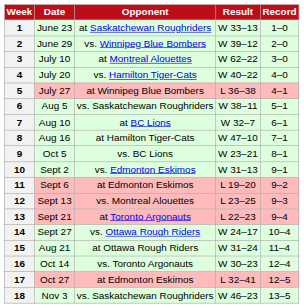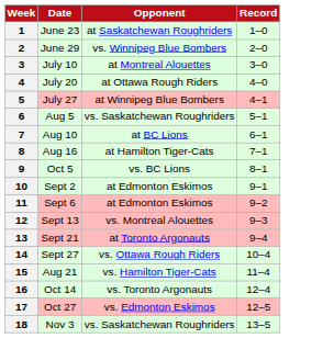- column: Result | W 33–13 | W 39–12 | W 62–22 | W 40–22 | L 36–38 | W 38–11 | W 32–7 | W 47–10 | W 23–21 | W 31–13 | L 19–20 | L 23–25 | L 22–23 | W 24–17 | W 31–24 | W 30–23 | L 32–41 | W 46–23
4 | Opponent: vs. Hamilton Tiger-Cats -> at Ottawa Rough Riders
10 | Opponent: vs. Edmonton Eskimos -> at Edmonton Eskimos
15 | Opponent: at Ottawa Rough Riders -> vs. Hamilton Tiger-Cats
17 | Opponent: at Edmonton Eskimos -> vs. Edmonton Eskimos
